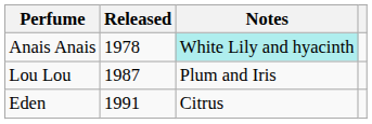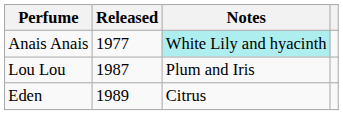Anais Anais | Released: 1978 -> 1977
Eden | Released: 1991 -> 1989
